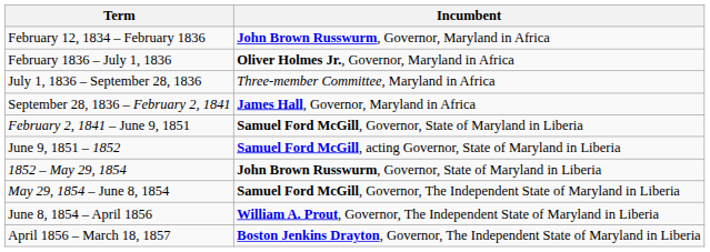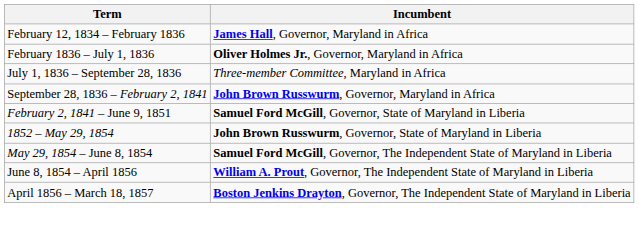February 12, 1834 – February 1836 | Incumbent: John Brown Russwurm, Governor, Maryland in Africa -> James Hall, Governor, Maryland in Africa
September 28, 1836 – February 2, 1841 | Incumbent: James Hall, Governor, Maryland in Africa -> John Brown Russwurm, Governor, Maryland in Africa
- row: June 9, 1851 – 1852 | Samuel Ford McGill, acting Governor, State of Maryland in Liberia
